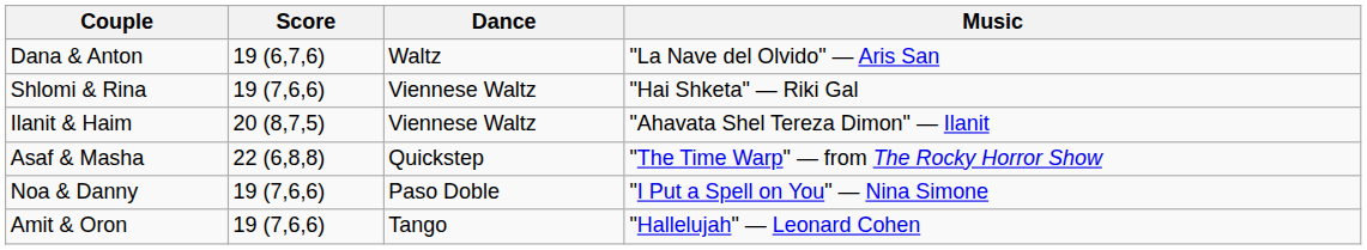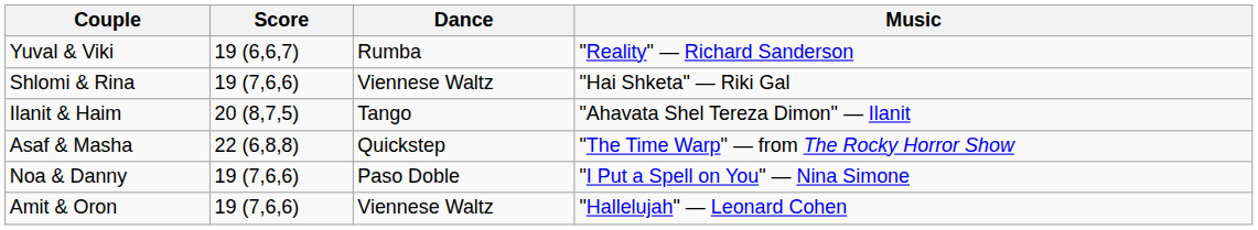+ row: Yuval & Viki | 19 (6,6,7) | Rumba | "Reality" — Richard Sanderson
- row: Dana & Anton | 19 (6,7,6) | Waltz | "La Nave del Olvido" — Aris San
Ilanit & Haim | Dance: Viennese Waltz -> Tango
Amit & Oron | Dance: Tango -> Viennese Waltz
